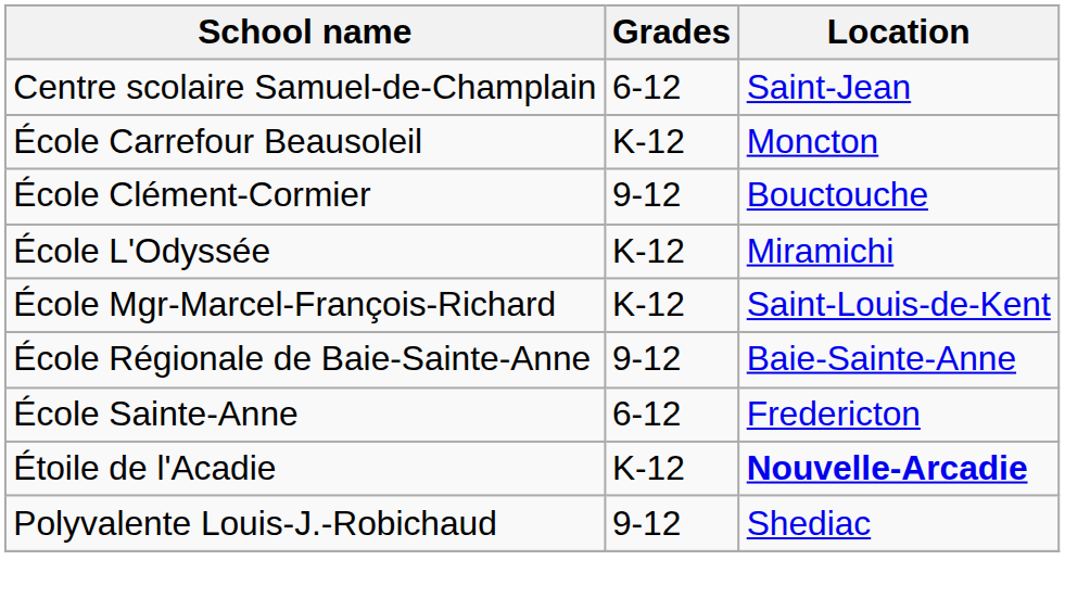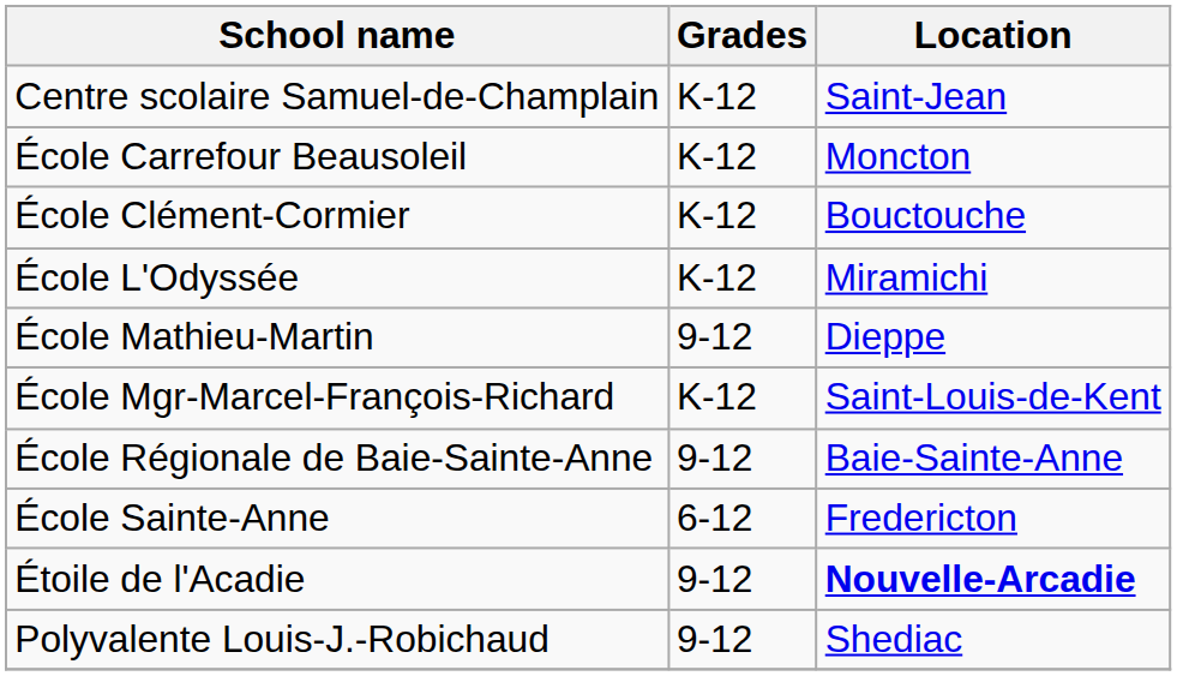Centre scolaire Samuel-de-Champlain | Grades: 6-12 -> K-12
École Clément-Cormier | Grades: 9-12 -> K-12
+ row: École Mathieu-Martin | 9-12 | Dieppe
Étoile de l'Acadie | Grades: K-12 -> 9-12
